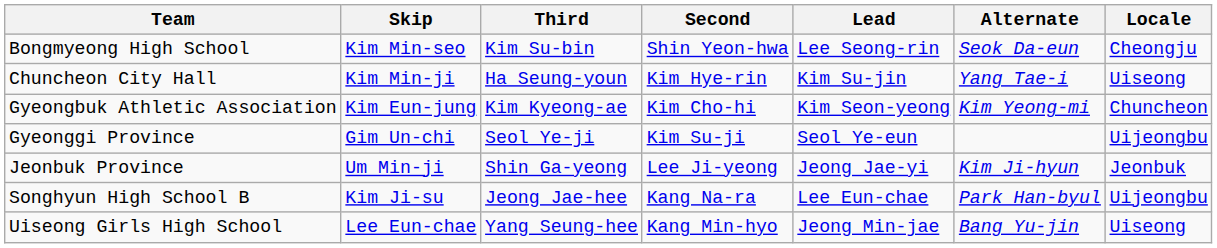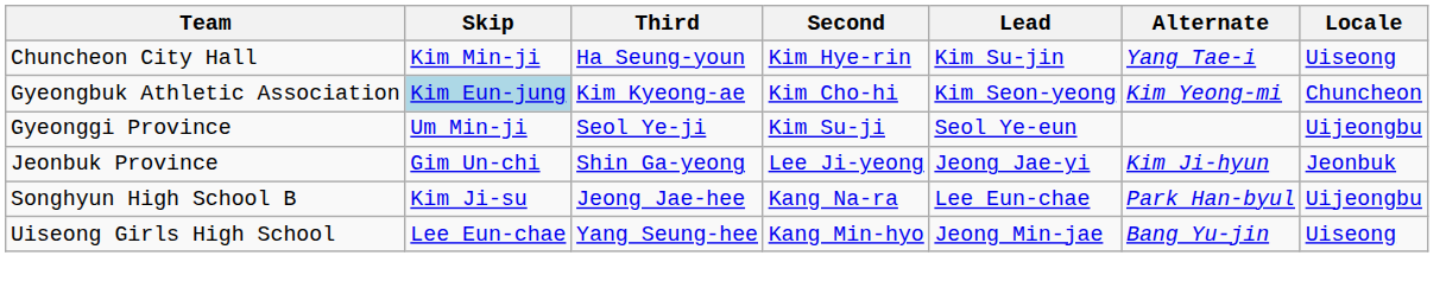- row: Bongmyeong High School | Kim Min-seo | Kim Su-bin | Shin Yeon-hwa | Lee Seong-rin | Seok Da-eun | Cheongju
Gyeongbuk Athletic Association | Skip: no background -> lightblue background
Gyeonggi Province | Skip: Gim Un-chi -> Um Min-ji
Jeonbuk Province | Skip: Um Min-ji -> Gim Un-chi
